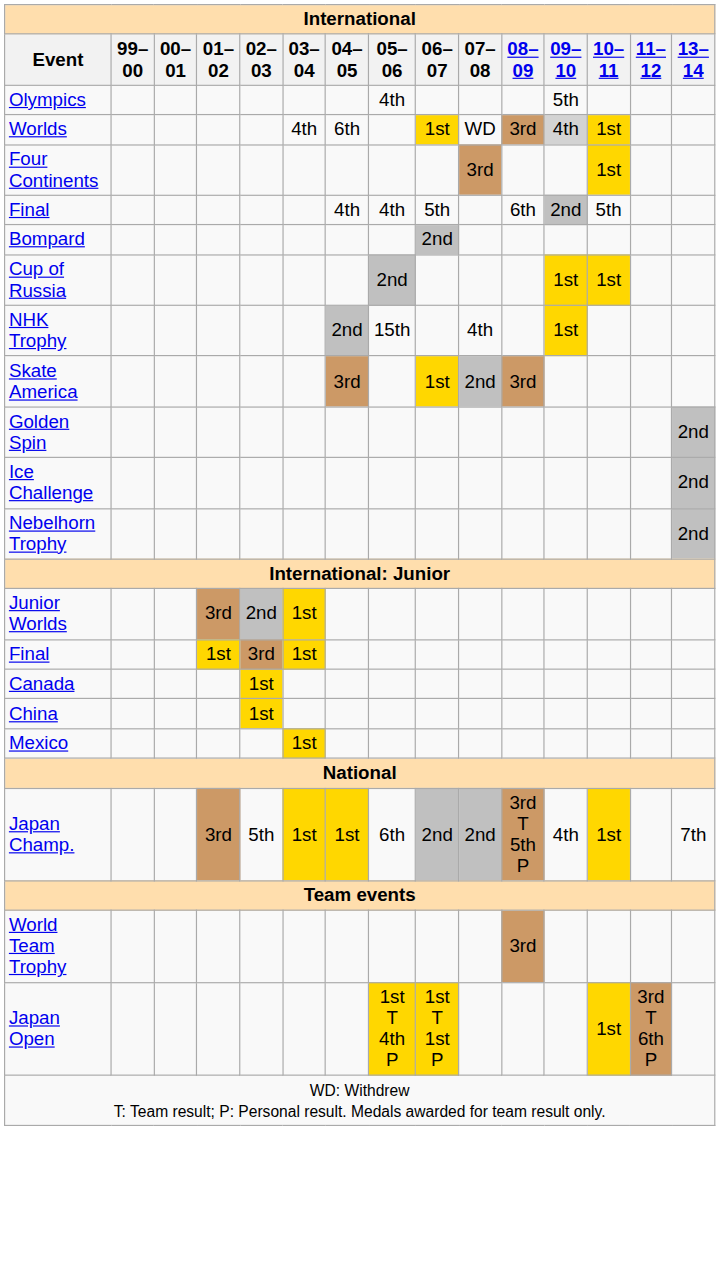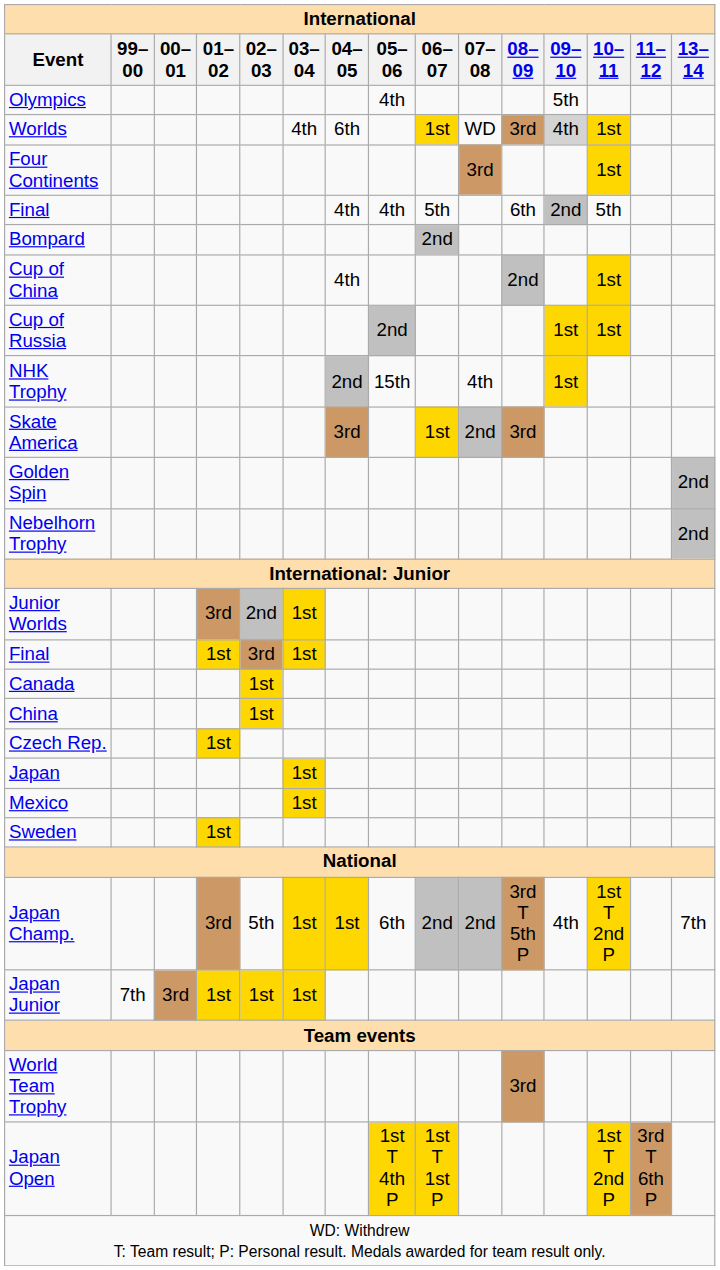+ row: Cup of China | 4th | 2nd | 1st
- row: Ice Challenge | 2nd
+ row: Czech Rep. | 1st
+ row: Japan | 1st
+ row: Sweden | 1st
Japan Champ. | 10–11: 1st -> 1st T 2nd P
+ row: Japan Junior | 7th | 3rd | 1st | 1st | 1st
Japan Open | 10–11: 1st -> 1st T 2nd P
